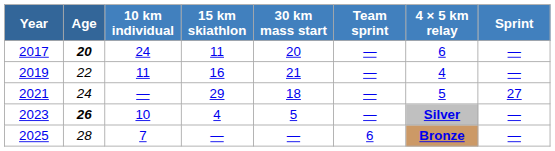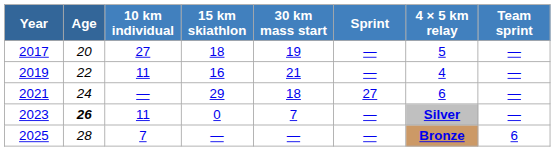columns swapped: Sprint <-> Team sprint
2017 | Age: bold -> normal
2017 | 10 km individual: 24 -> 27
2017 | 15 km skiathlon: 11 -> 18
2017 | 30 km mass start: 20 -> 19
2017 | 4 × 5 km relay: 6 -> 5
2021 | 4 × 5 km relay: 5 -> 6
2023 | 10 km individual: 10 -> 11
2023 | 15 km skiathlon: 4 -> 0
2023 | 30 km mass start: 5 -> 7
